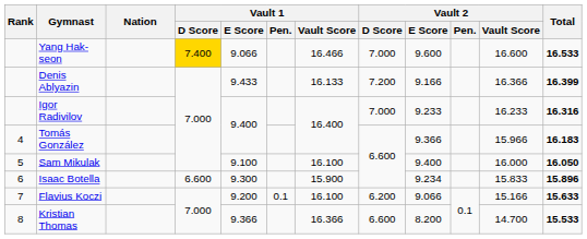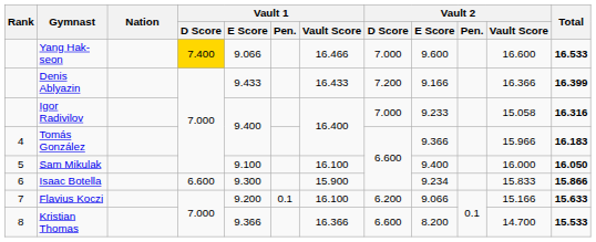Denis Ablyazin | Vault 1 / Vault Score: 16.133 -> 16.433
Igor Radivilov | Vault 2 / Vault Score: 16.233 -> 15.058
Isaac Botella | Total: 15.896 -> 15.866
